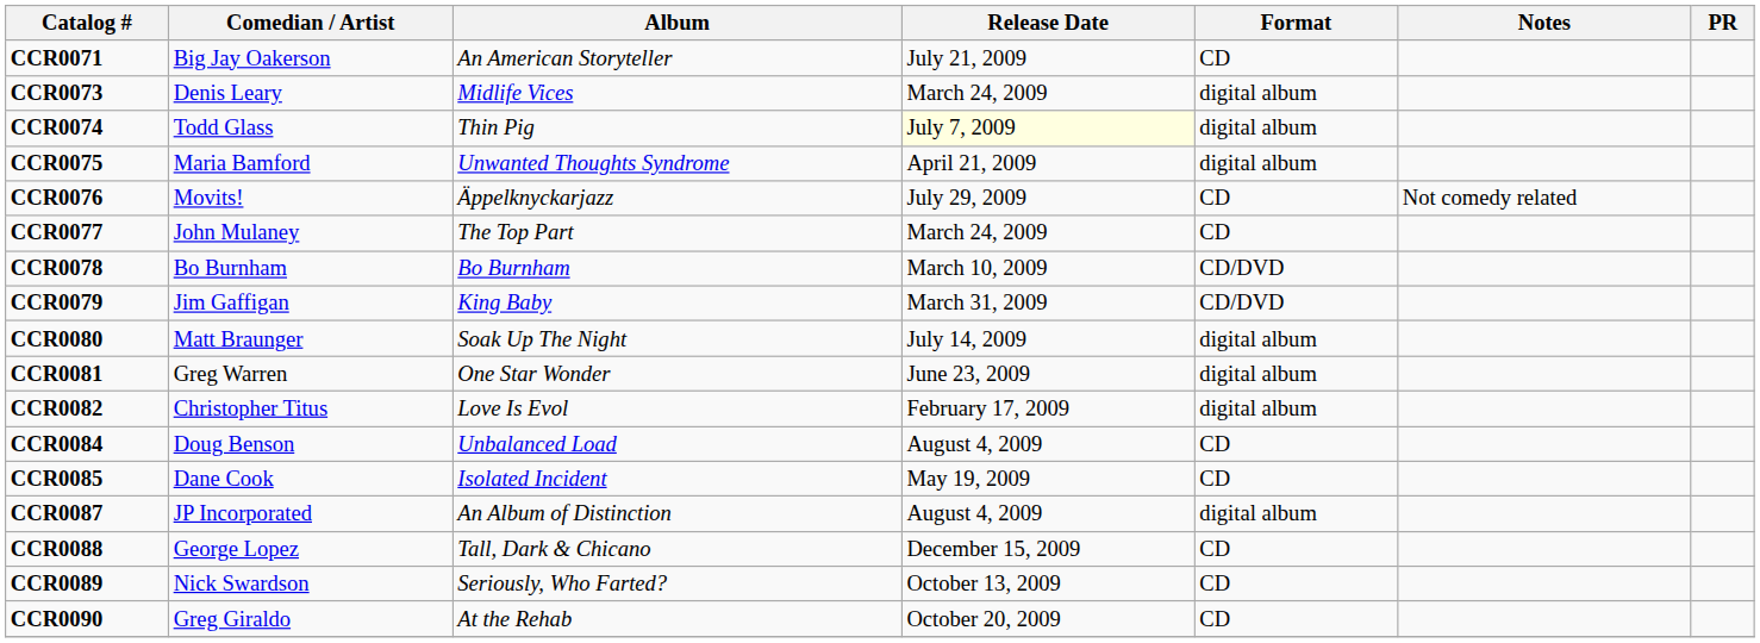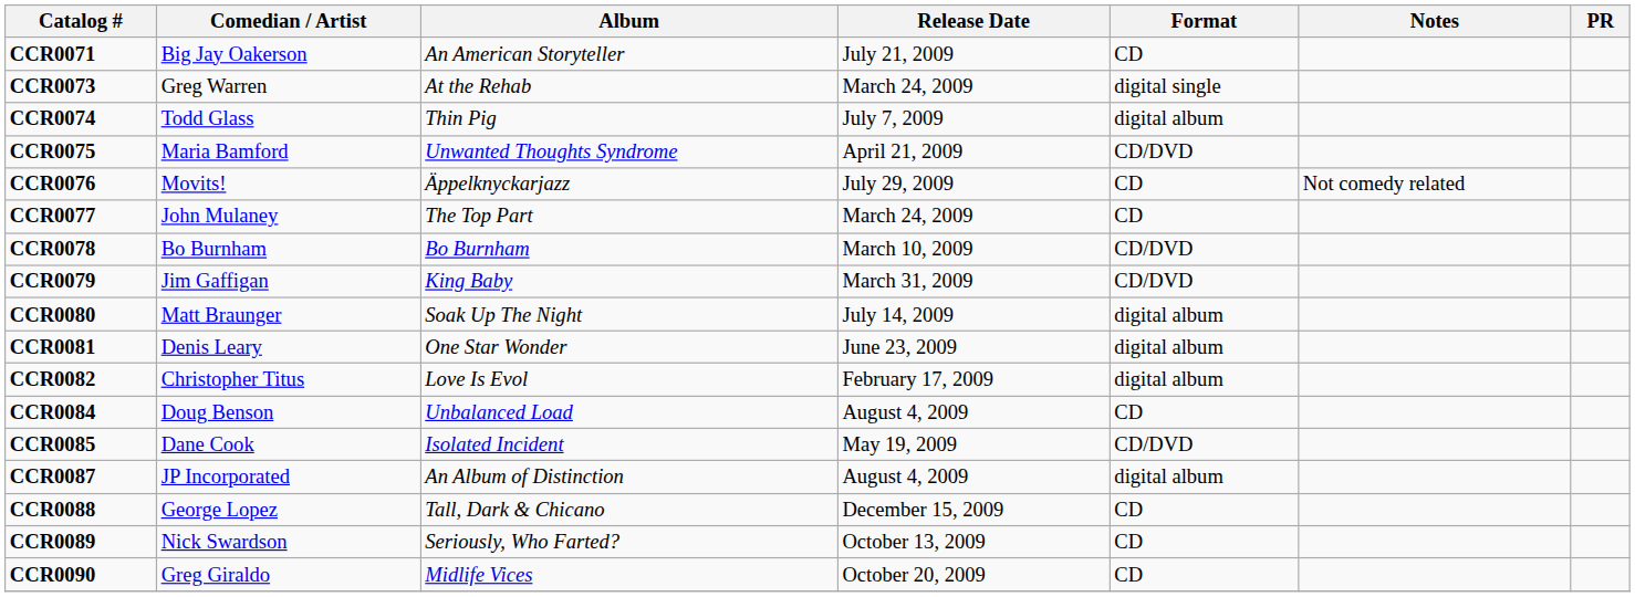CCR0073 | Comedian / Artist: Denis Leary -> Greg Warren
CCR0073 | Album: Midlife Vices -> At the Rehab
CCR0073 | Format: digital album -> digital single
CCR0074 | Release Date: lightyellow background -> no background
CCR0075 | Format: digital album -> CD/DVD
CCR0081 | Comedian / Artist: Greg Warren -> Denis Leary
CCR0085 | Format: CD -> CD/DVD
CCR0090 | Album: At the Rehab -> Midlife Vices
